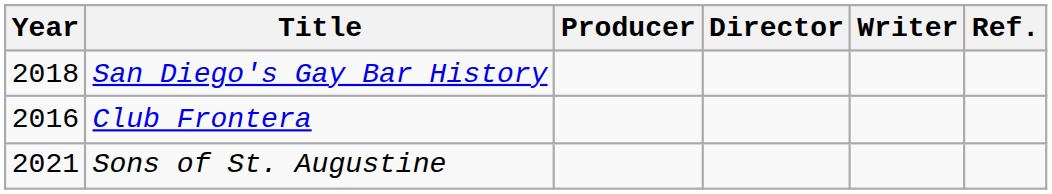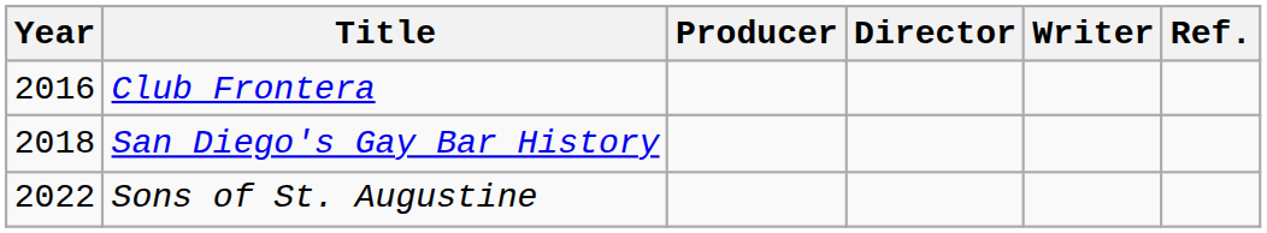rows swapped: Club Frontera <-> San Diego's Gay Bar History
Sons of St. Augustine | Year: 2021 -> 2022
